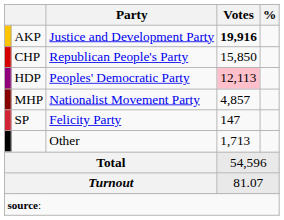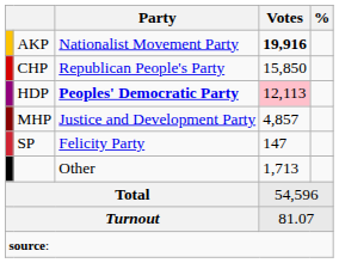AKP | Party: Justice and Development Party -> Nationalist Movement Party
HDP | Party: normal -> bold
MHP | Party: Nationalist Movement Party -> Justice and Development Party
